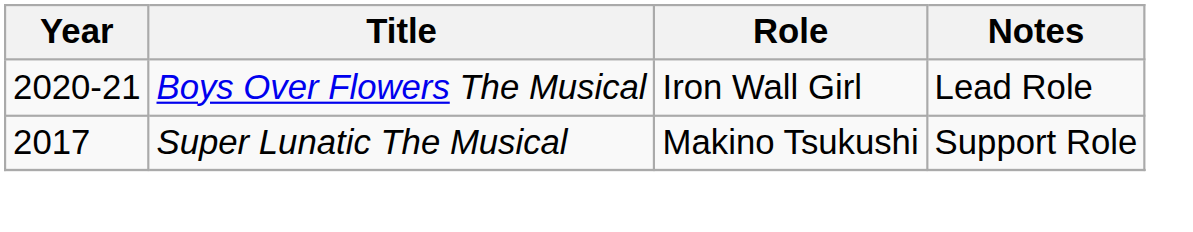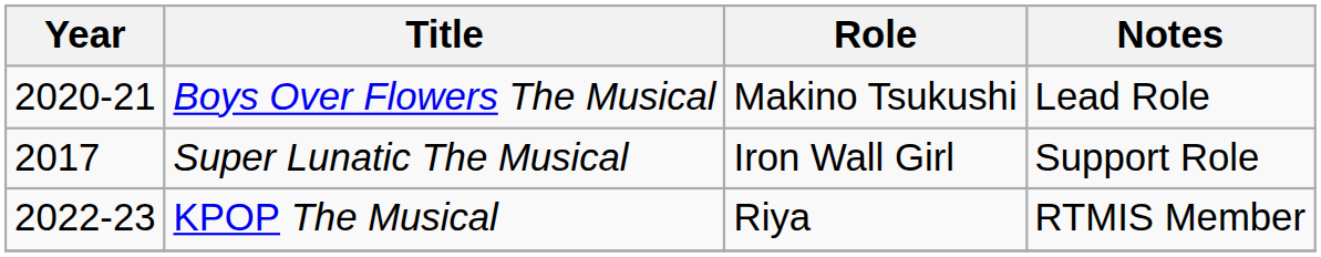Boys Over Flowers The Musical | Role: Iron Wall Girl -> Makino Tsukushi
Super Lunatic The Musical | Role: Makino Tsukushi -> Iron Wall Girl
+ row: 2022-23 | KPOP The Musical | Riya | RTMIS Member
